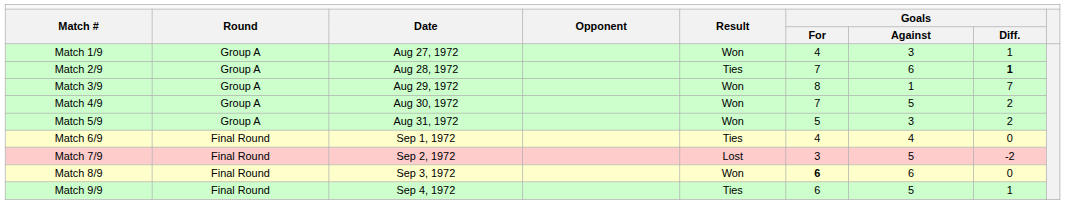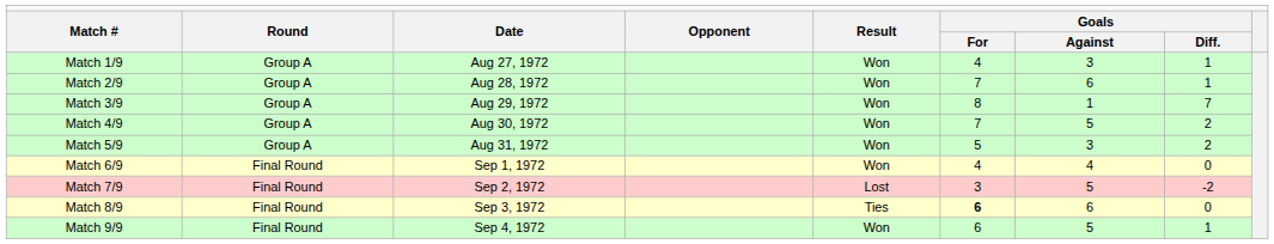Match 2/9 | column 5: Ties -> Won
Match 2/9 | column 8: bold -> normal
Match 6/9 | column 5: Ties -> Won
Match 8/9 | column 5: Won -> Ties
Match 9/9 | column 5: Ties -> Won
